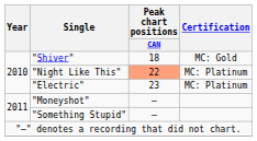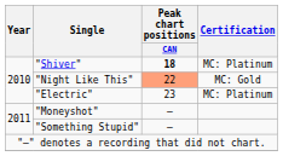"Shiver" | Peak chart positions / CAN: normal -> bold
"Shiver" | Certification: MC: Gold -> MC: Platinum
"Night Like This" | Certification: MC: Platinum -> MC: Gold
